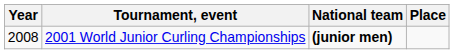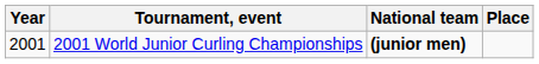2001 World Junior Curling Championships | Year: 2008 -> 2001
